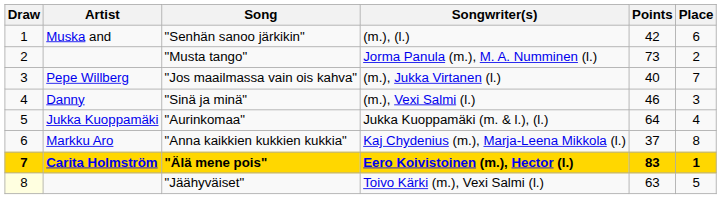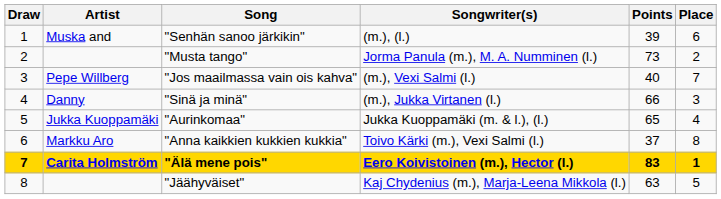"Senhän sanoo järkikin" | Points: 42 -> 39
"Jos maailmassa vain ois kahva" | Songwriter(s): (m.), Jukka Virtanen (l.) -> (m.), Vexi Salmi (l.)
"Sinä ja minä" | Songwriter(s): (m.), Vexi Salmi (l.) -> (m.), Jukka Virtanen (l.)
"Sinä ja minä" | Points: 46 -> 66
"Aurinkomaa" | Points: 64 -> 65
"Anna kaikkien kukkien kukkia" | Songwriter(s): Kaj Chydenius (m.), Marja-Leena Mikkola (l.) -> Toivo Kärki (m.), Vexi Salmi (l.)
"Jäähyväiset" | Draw: lightyellow background -> no background
"Jäähyväiset" | Songwriter(s): Toivo Kärki (m.), Vexi Salmi (l.) -> Kaj Chydenius (m.), Marja-Leena Mikkola (l.)
